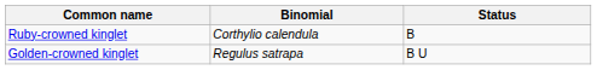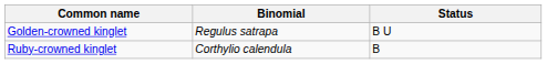rows swapped: Ruby-crowned kinglet <-> Golden-crowned kinglet
